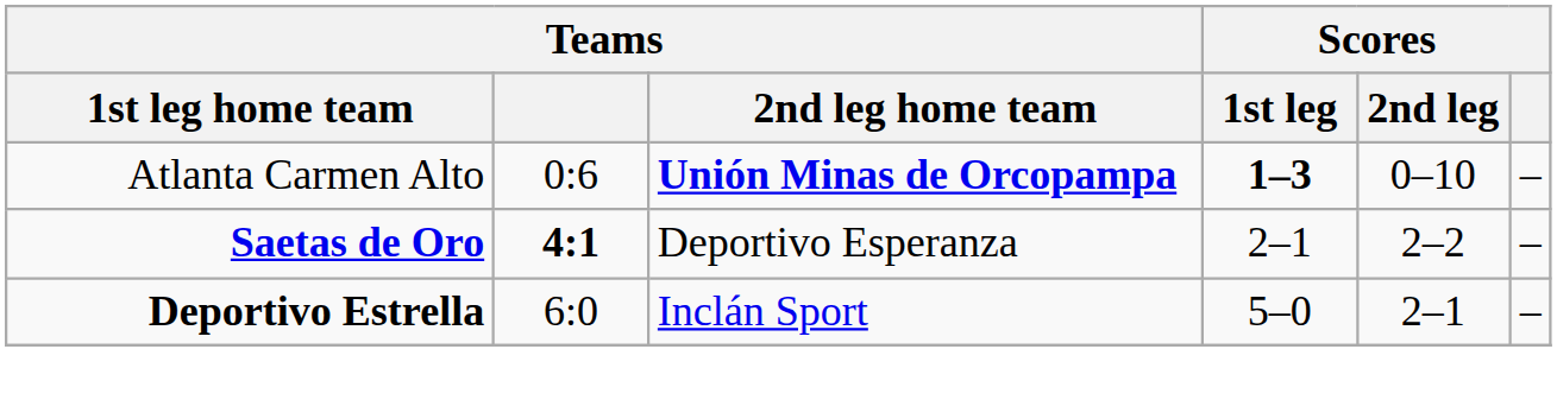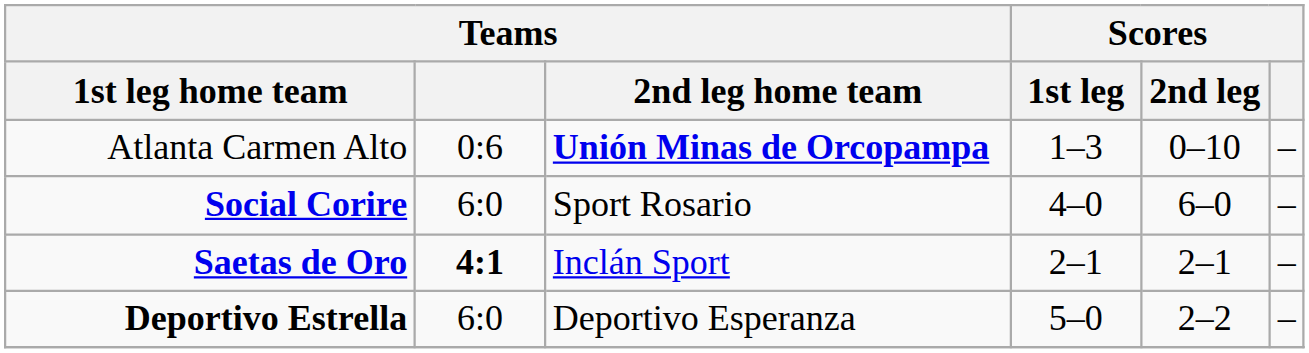Atlanta Carmen Alto | Scores / 1st leg: bold -> normal
+ row: Social Corire | 6:0 | Sport Rosario | 4–0 | 6–0 | –
Saetas de Oro | Teams / 2nd leg home team: Deportivo Esperanza -> Inclán Sport
Saetas de Oro | Scores / 2nd leg: 2–2 -> 2–1
Deportivo Estrella | Teams / 2nd leg home team: Inclán Sport -> Deportivo Esperanza
Deportivo Estrella | Scores / 2nd leg: 2–1 -> 2–2
